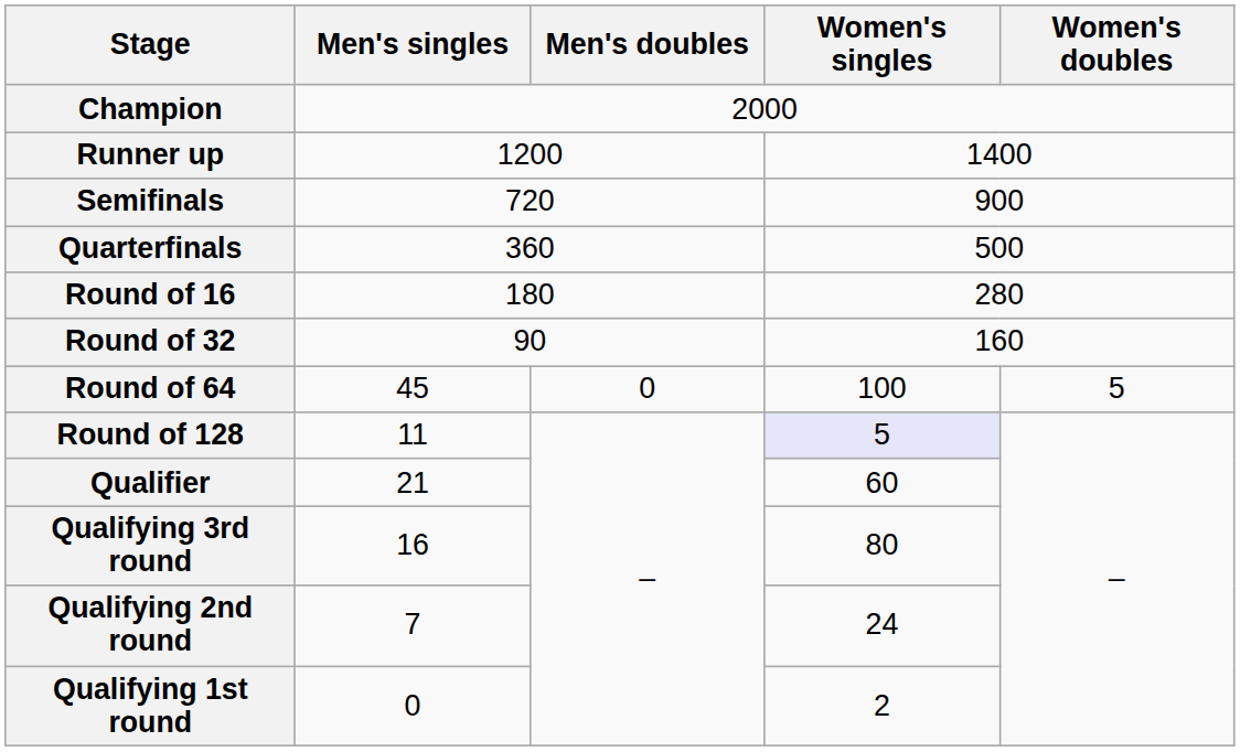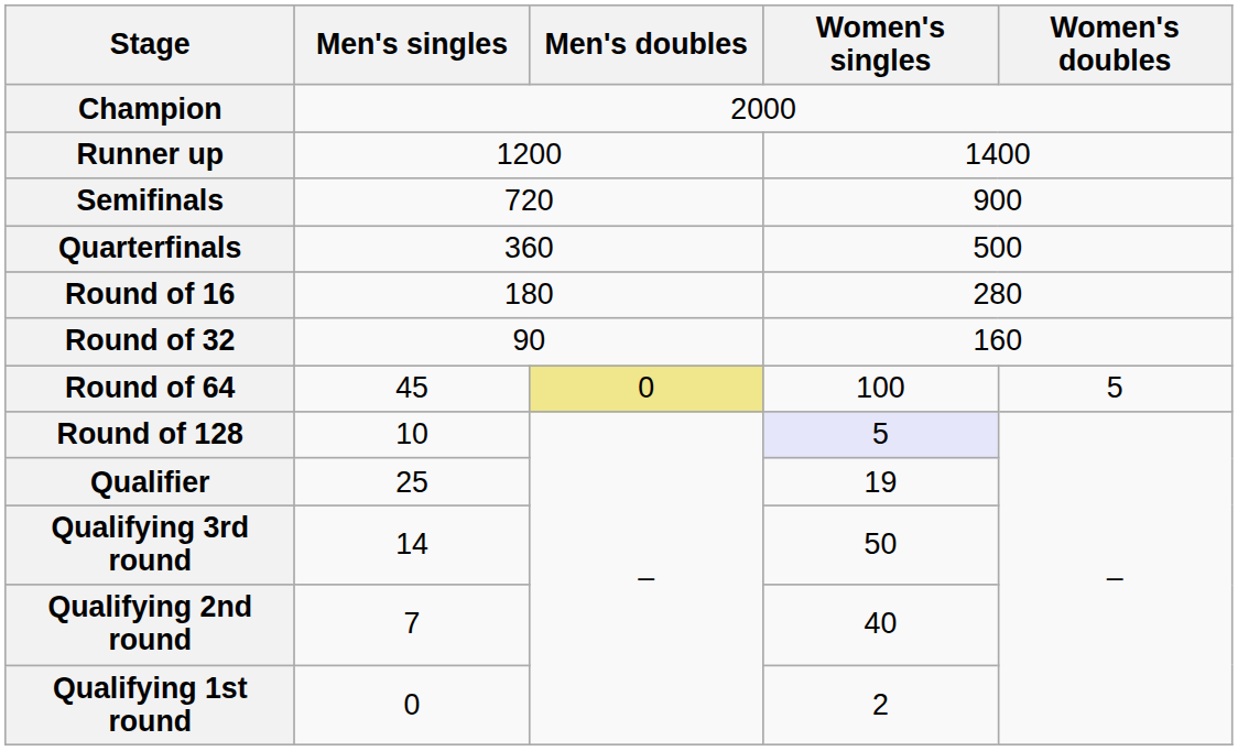Round of 64 | Men's doubles: no background -> khaki background
Round of 128 | Men's singles: 11 -> 10
Qualifier | Men's singles: 21 -> 25
Qualifier | Women's singles: 60 -> 19
Qualifying 3rd round | Men's singles: 16 -> 14
Qualifying 3rd round | Women's singles: 80 -> 50
Qualifying 2nd round | Women's singles: 24 -> 40
